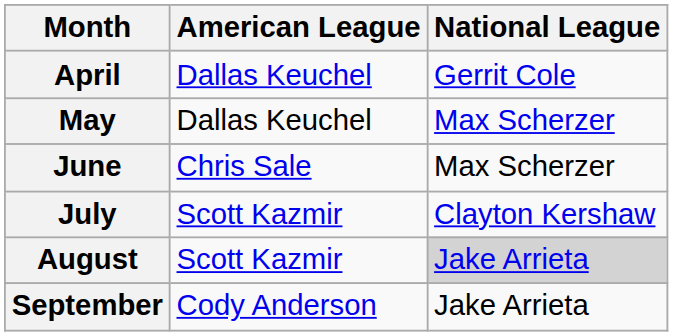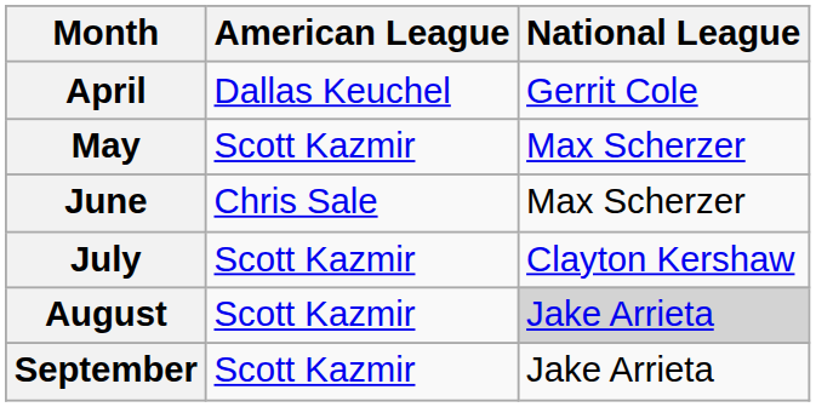May | American League: Dallas Keuchel -> Scott Kazmir
September | American League: Cody Anderson -> Scott Kazmir
